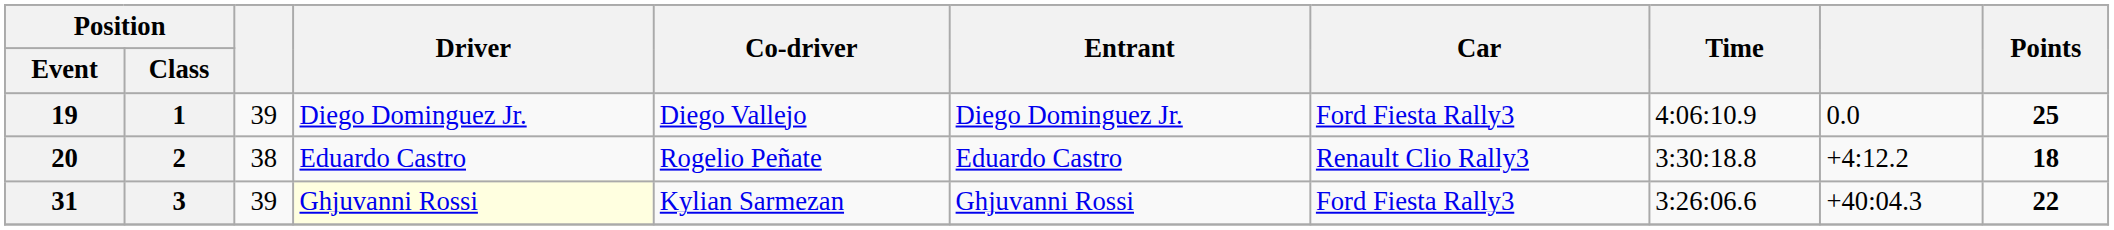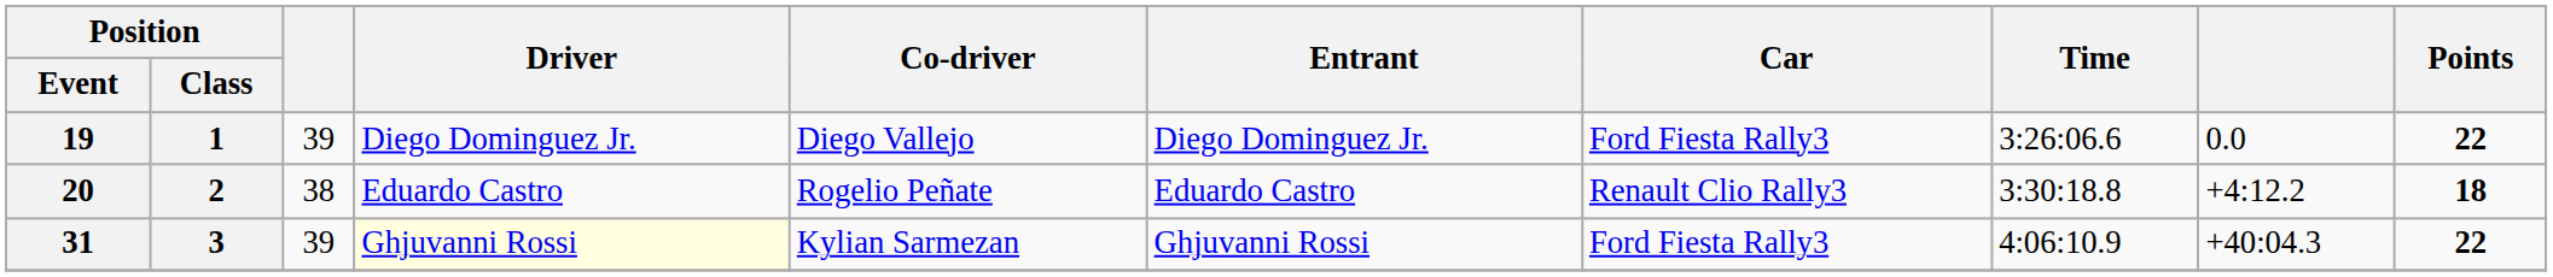19 | Time: 4:06:10.9 -> 3:26:06.6
19 | Points: 25 -> 22
31 | Time: 3:26:06.6 -> 4:06:10.9
